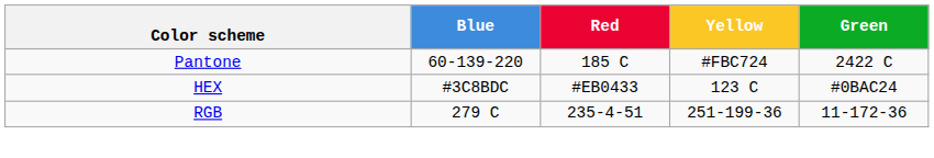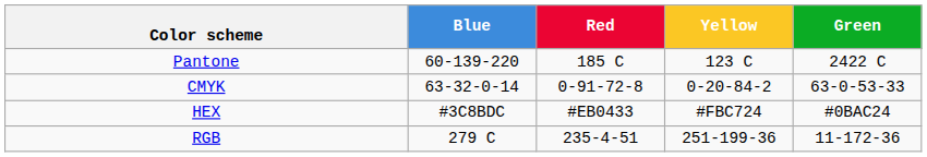Pantone | Yellow: #FBC724 -> 123 C
+ row: CMYK | 63-32-0-14 | 0-91-72-8 | 0-20-84-2 | 63-0-53-33
HEX | Yellow: 123 C -> #FBC724
